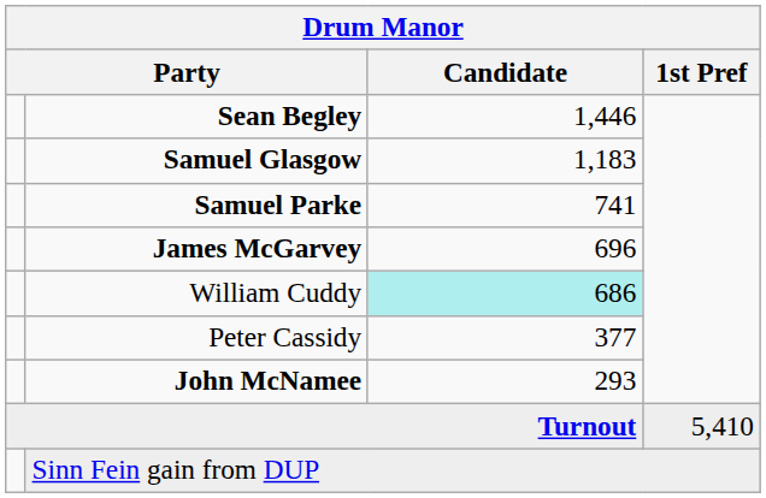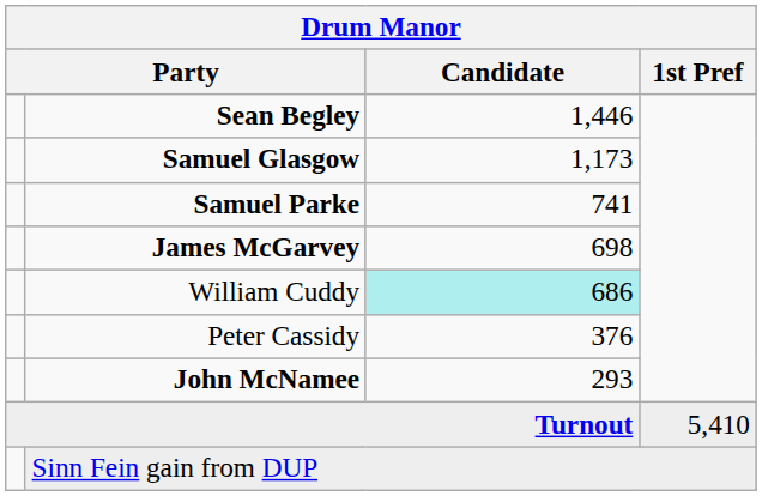Samuel Glasgow | Candidate: 1,183 -> 1,173
James McGarvey | Candidate: 696 -> 698
Peter Cassidy | Candidate: 377 -> 376
